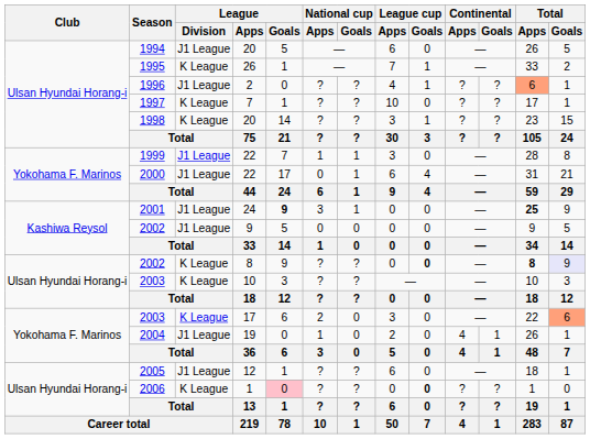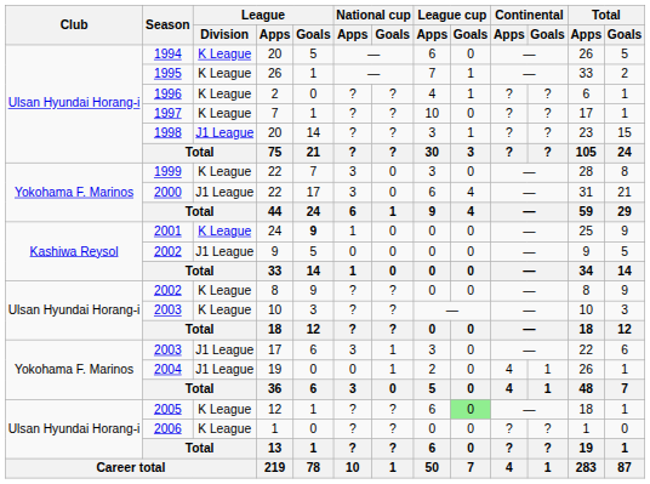1994 | League / Division: J1 League -> K League
1996 | League / Division: J1 League -> K League
1996 | Total / Apps: lightsalmon background -> no background
1998 | League / Division: K League -> J1 League
1999 | League / Division: J1 League -> K League
1999 | National cup / Apps: 1 -> 3
1999 | National cup / Goals: 1 -> 0
2000 | National cup / Apps: 0 -> 3
2000 | National cup / Goals: 1 -> 0
2001 | League / Division: J1 League -> K League
2001 | National cup / Apps: 3 -> 1
2001 | National cup / Goals: 1 -> 0
2001 | Total / Apps: bold -> normal
2002 / 8 | League cup / Goals: bold -> normal
2002 / 8 | Total / Apps: bold -> normal
2002 / 8 | Total / Goals: lavender background -> no background
2003 / 17 | League / Division: K League -> J1 League
2003 / 17 | National cup / Apps: 2 -> 3
2003 / 17 | National cup / Goals: 0 -> 1
2003 / 17 | Total / Goals: lightsalmon background -> no background
2004 | National cup / Apps: 1 -> 0
2004 | National cup / Goals: 0 -> 1
2005 | League / Division: J1 League -> K League
2005 | League cup / Goals: no background -> lightgreen background
2006 | League / Goals: pink background -> no background
2006 | League cup / Goals: bold -> normal
